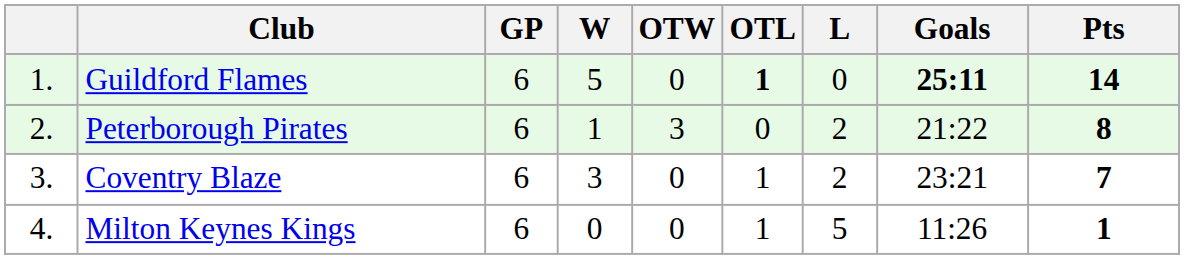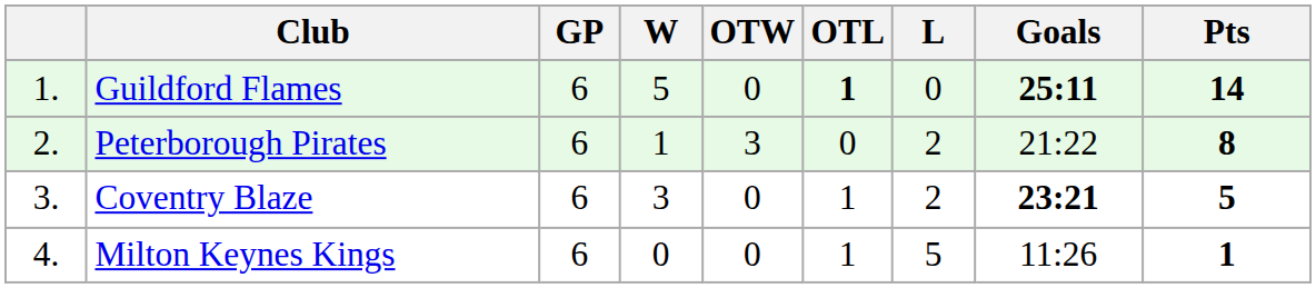Coventry Blaze | Goals: normal -> bold
Coventry Blaze | Pts: 7 -> 5
